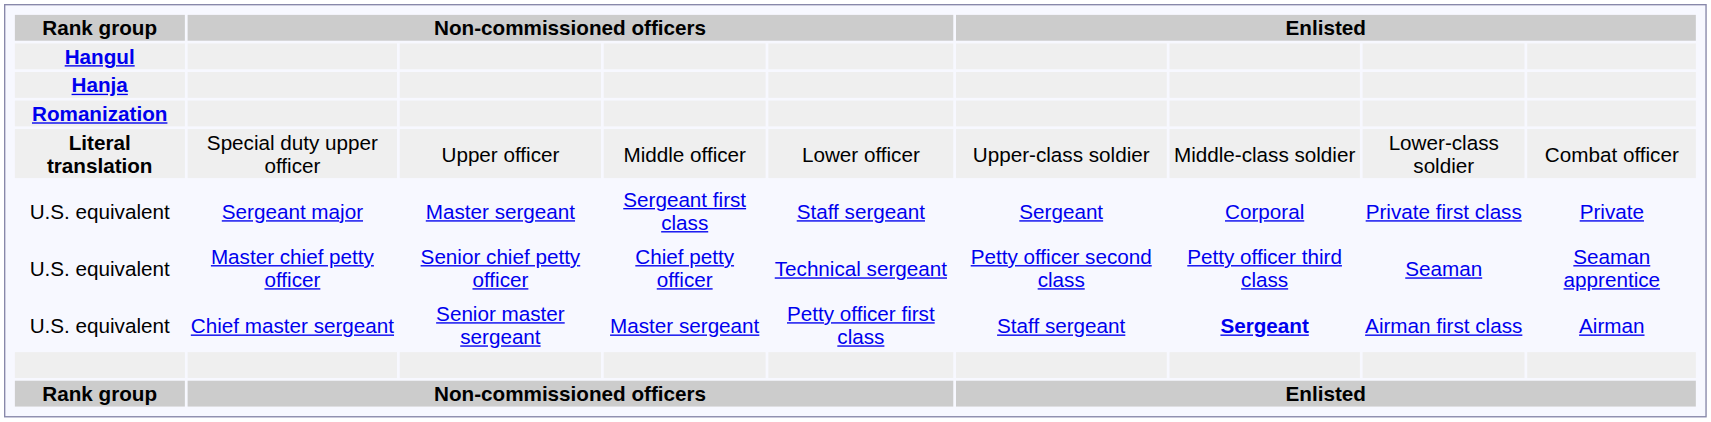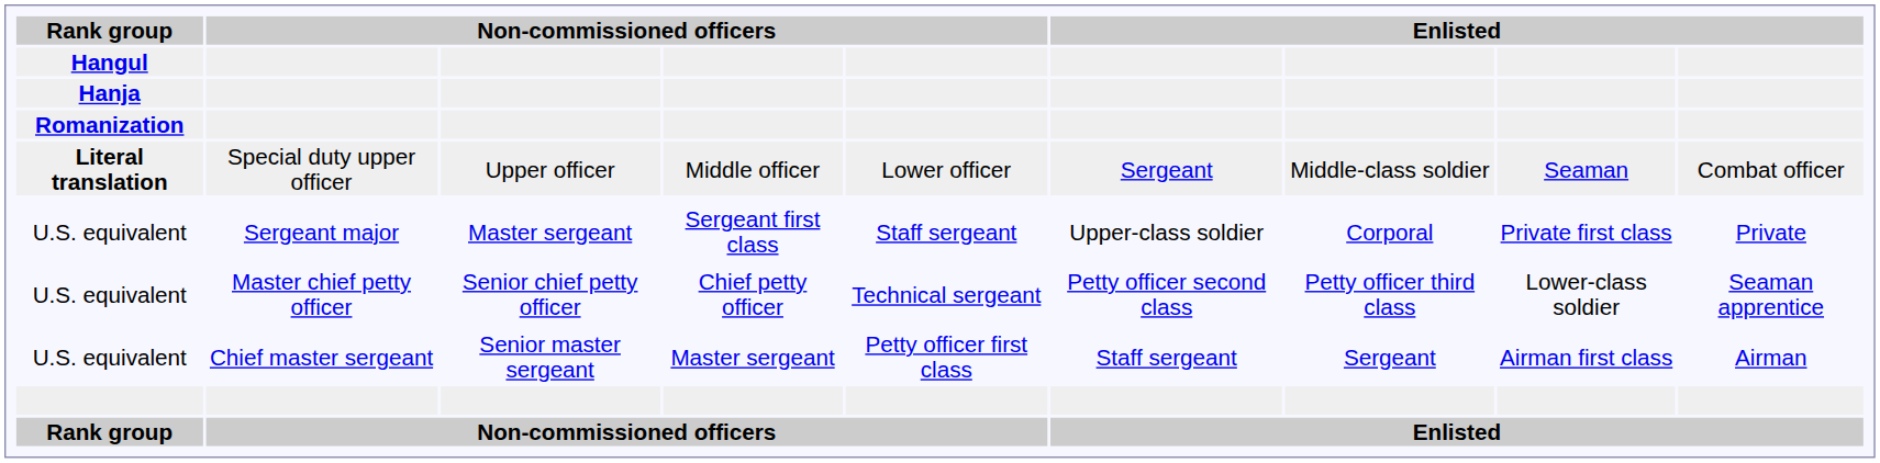Literal translation | column 6: Upper-class soldier -> Sergeant
Literal translation | column 8: Lower-class soldier -> Seaman
U.S. equivalent / Sergeant major | column 6: Sergeant -> Upper-class soldier
U.S. equivalent / Master chief petty officer | column 8: Seaman -> Lower-class soldier
U.S. equivalent / Chief master sergeant | column 7: bold -> normal
